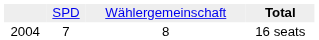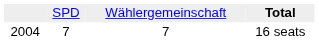16 seats | column 3: 8 -> 7
